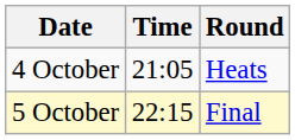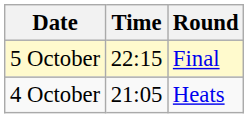rows swapped: 4 October <-> 5 October
